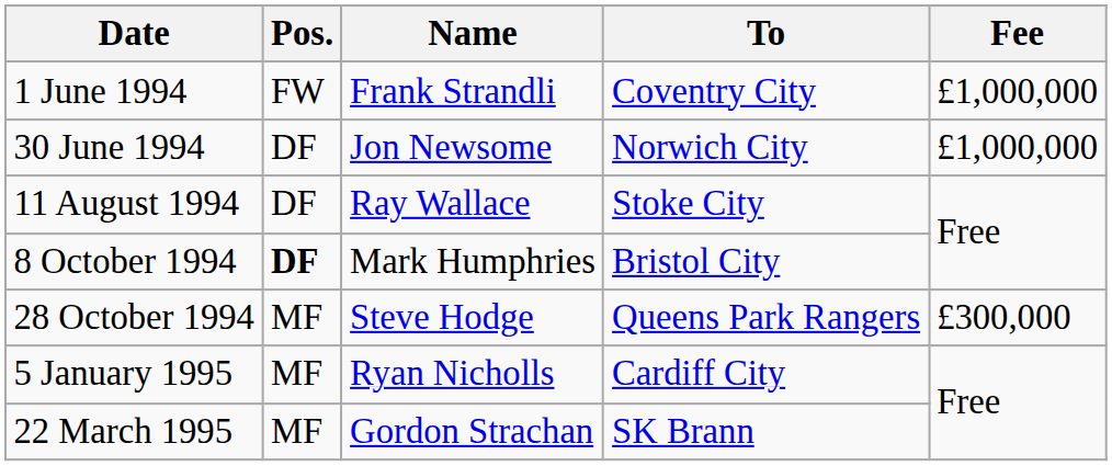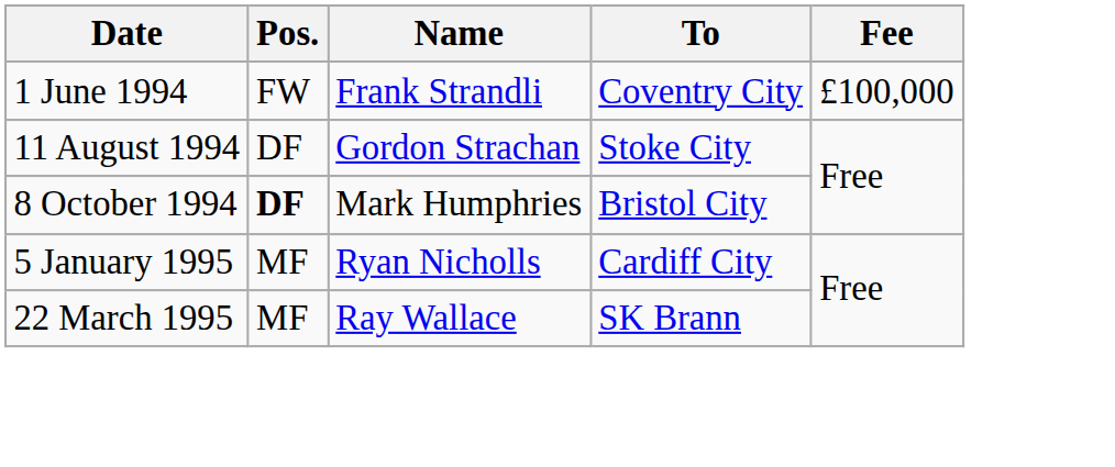1 June 1994 | Fee: £1,000,000 -> £100,000
- row: 30 June 1994 | DF | Jon Newsome | Norwich City | £1,000,000
11 August 1994 | Name: Ray Wallace -> Gordon Strachan
- row: 28 October 1994 | MF | Steve Hodge | Queens Park Rangers | £300,000
22 March 1995 | Name: Gordon Strachan -> Ray Wallace
